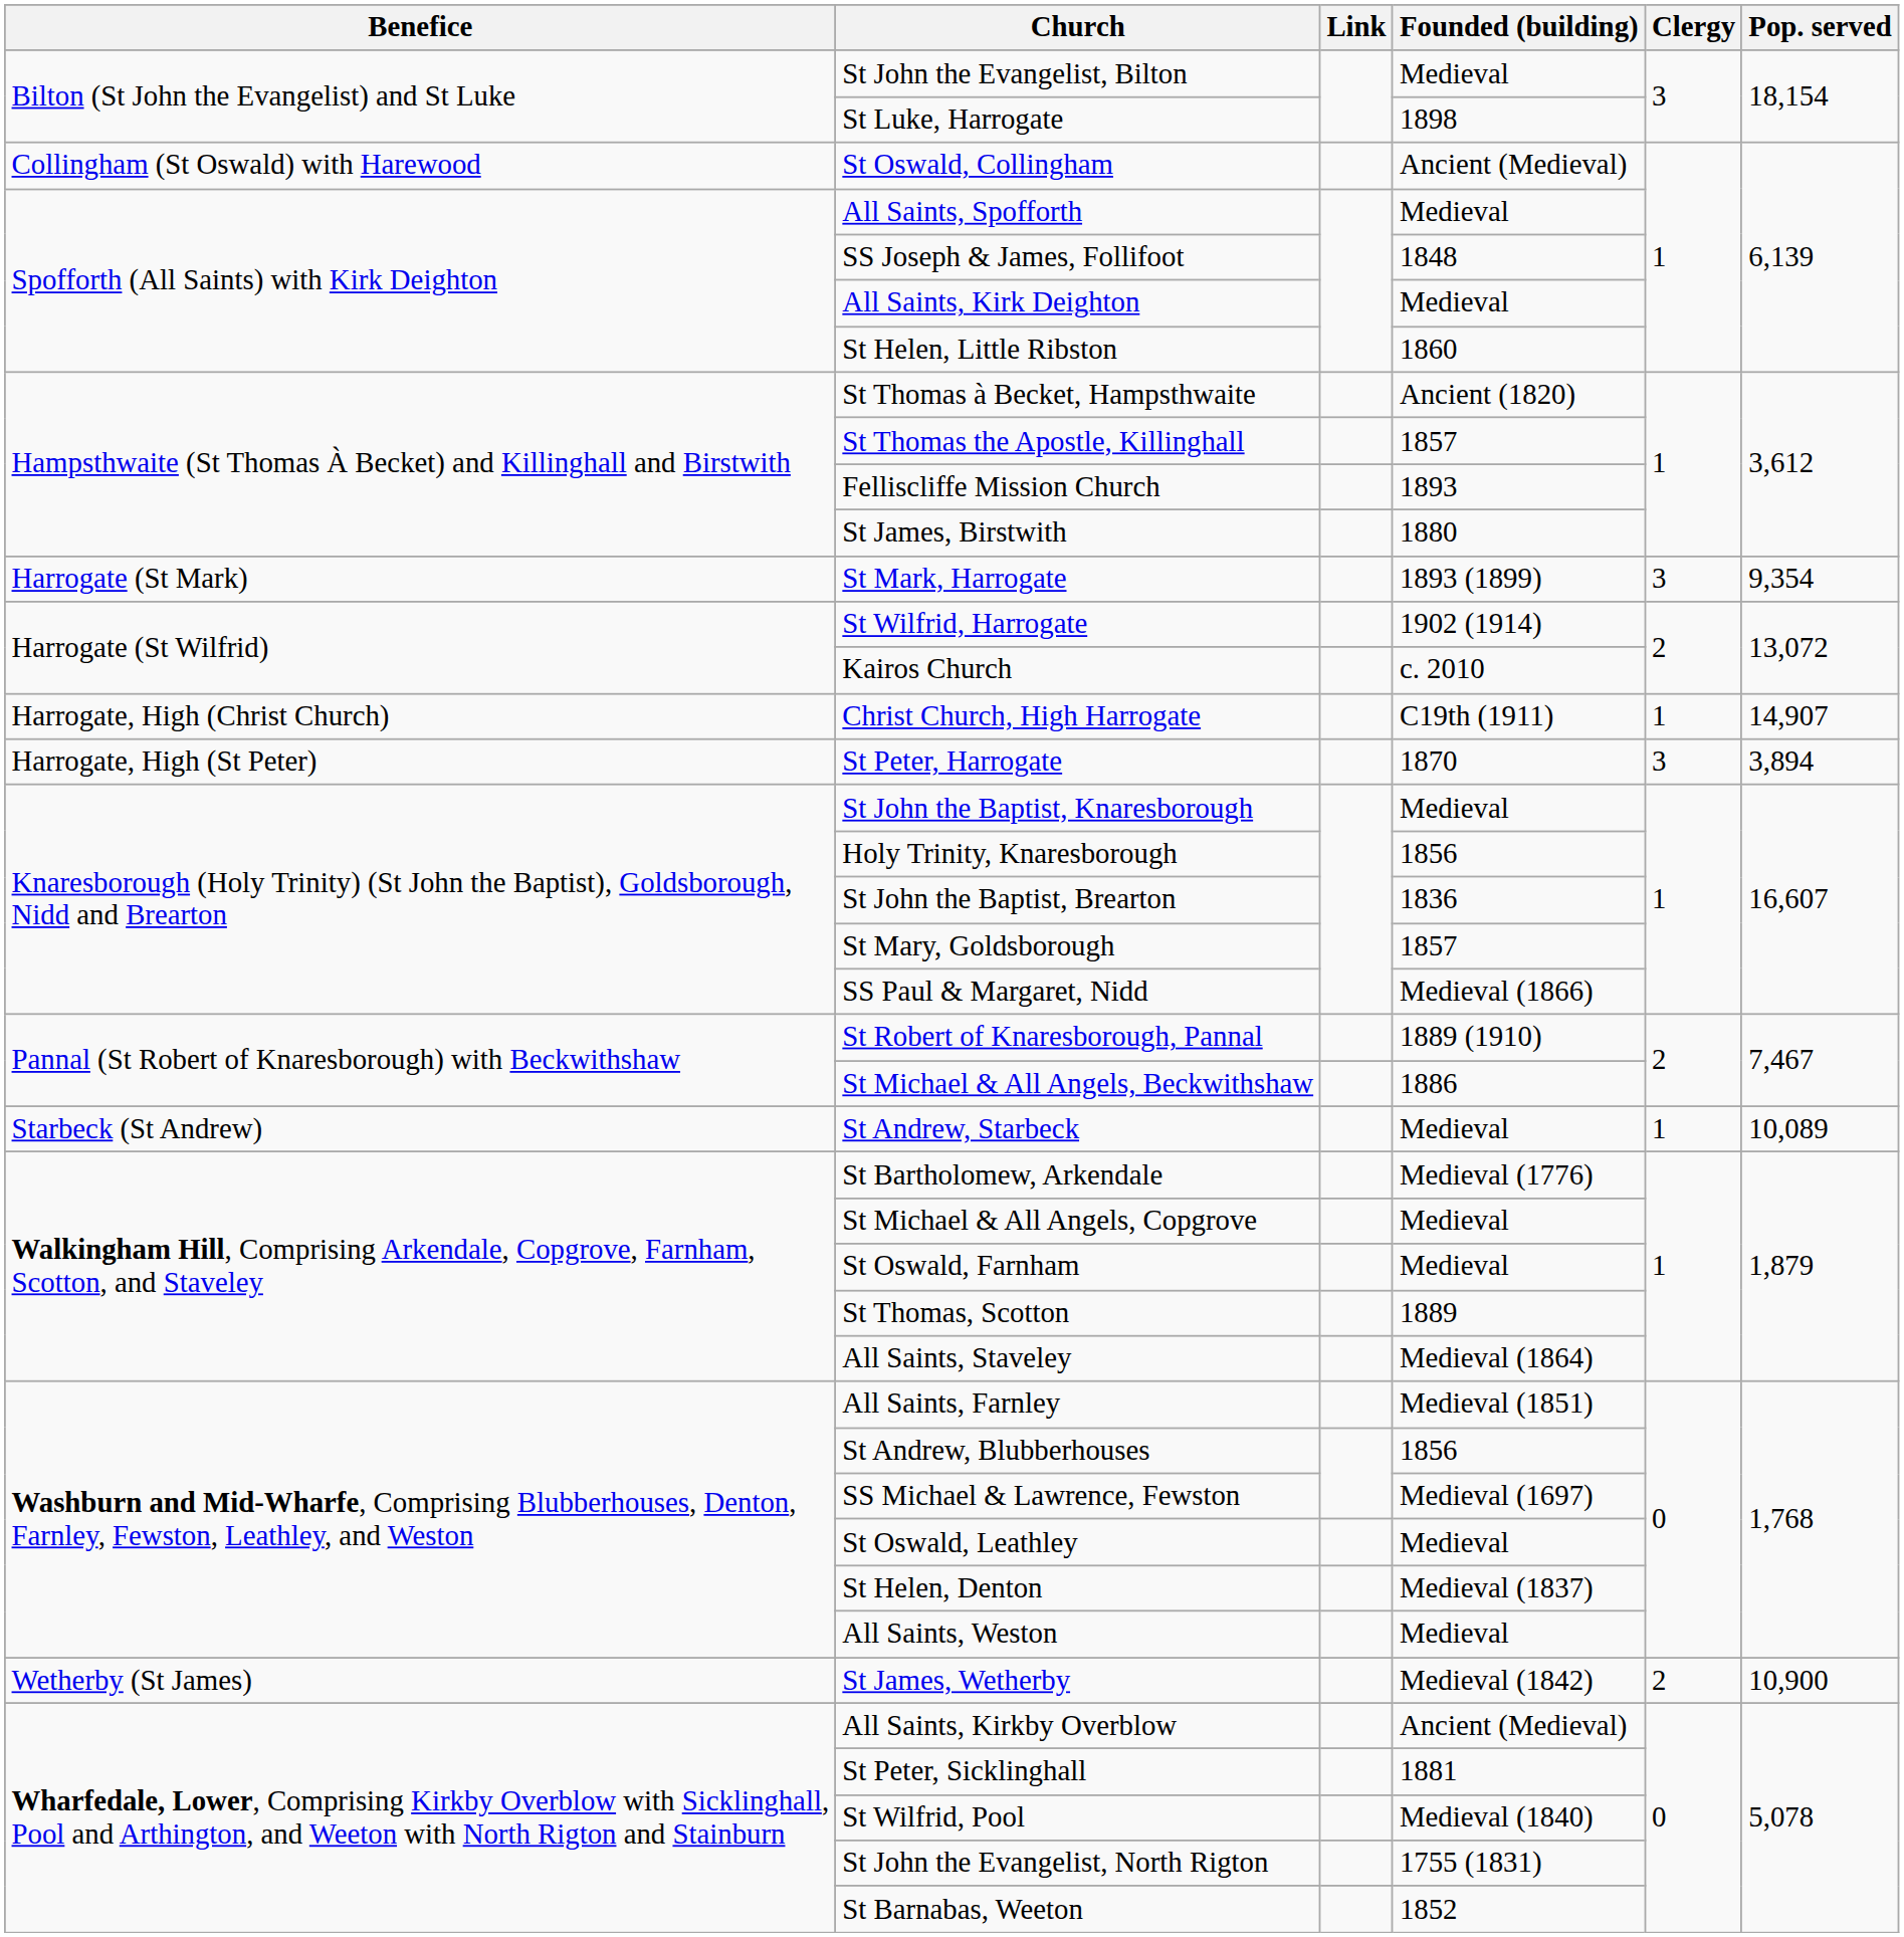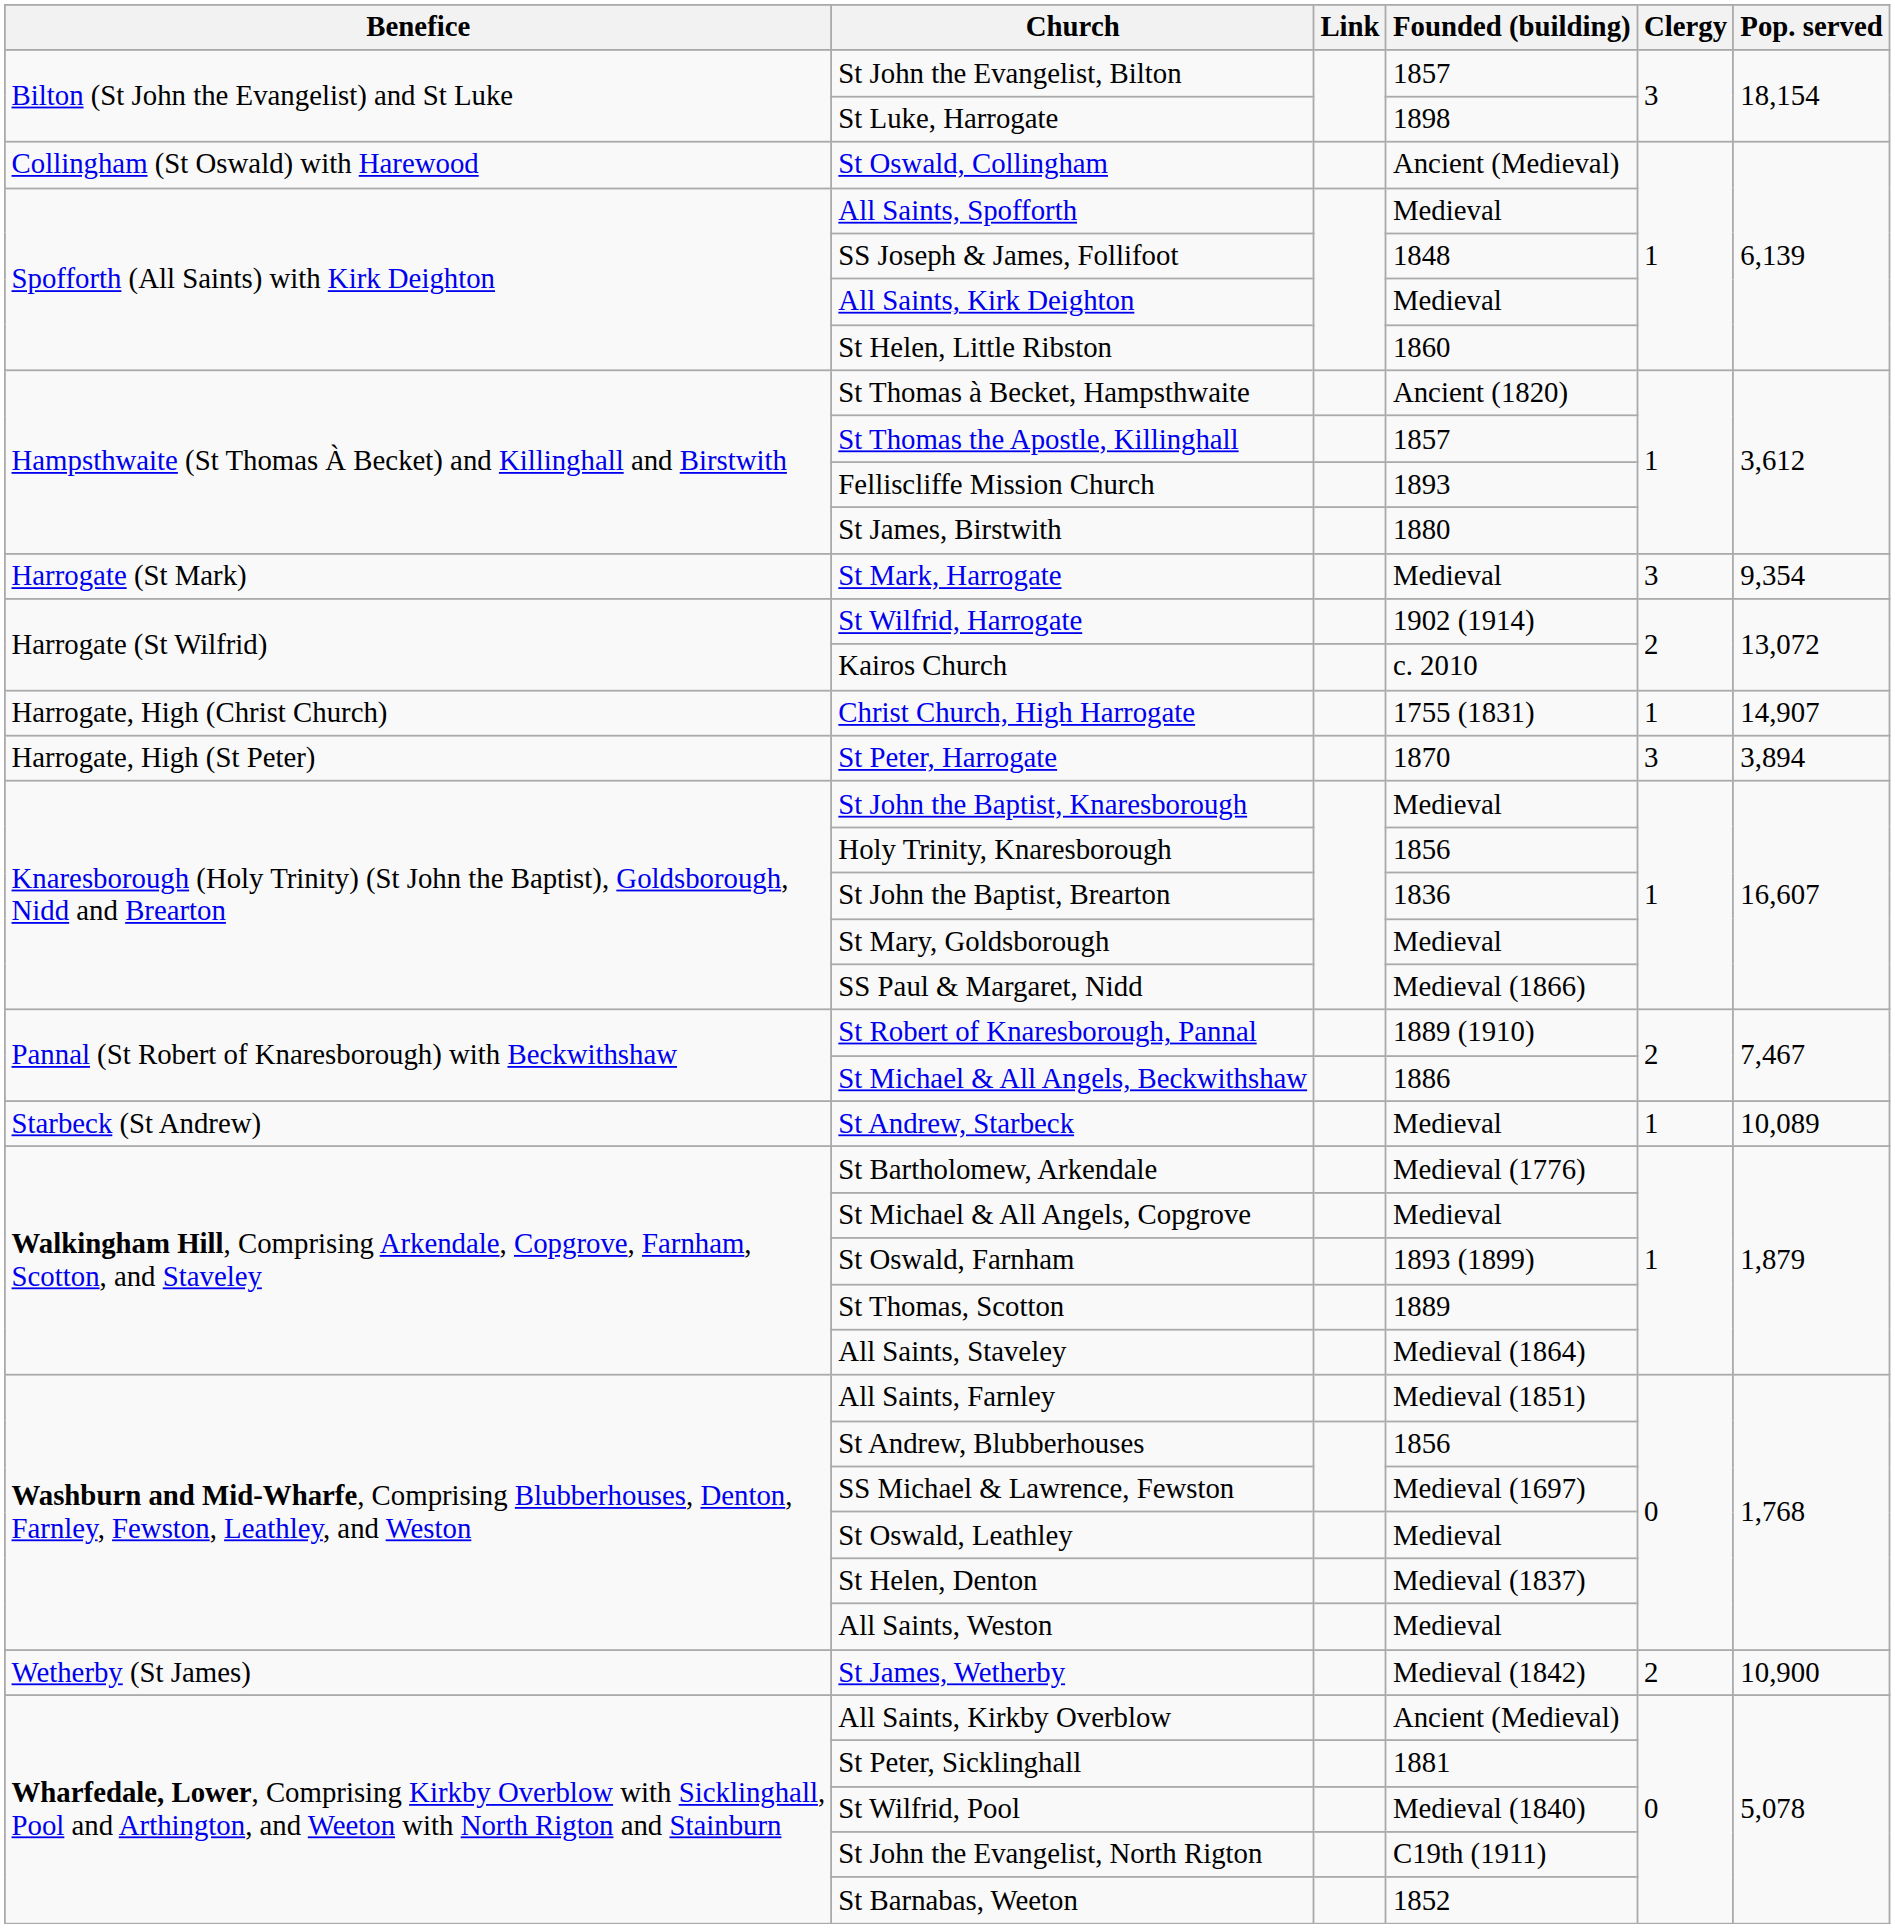St John the Evangelist, Bilton | Founded (building): Medieval -> 1857
St Mark, Harrogate | Founded (building): 1893 (1899) -> Medieval
Christ Church, High Harrogate | Founded (building): C19th (1911) -> 1755 (1831)
St Mary, Goldsborough | Founded (building): 1857 -> Medieval
St Oswald, Farnham | Founded (building): Medieval -> 1893 (1899)
St John the Evangelist, North Rigton | Founded (building): 1755 (1831) -> C19th (1911)
